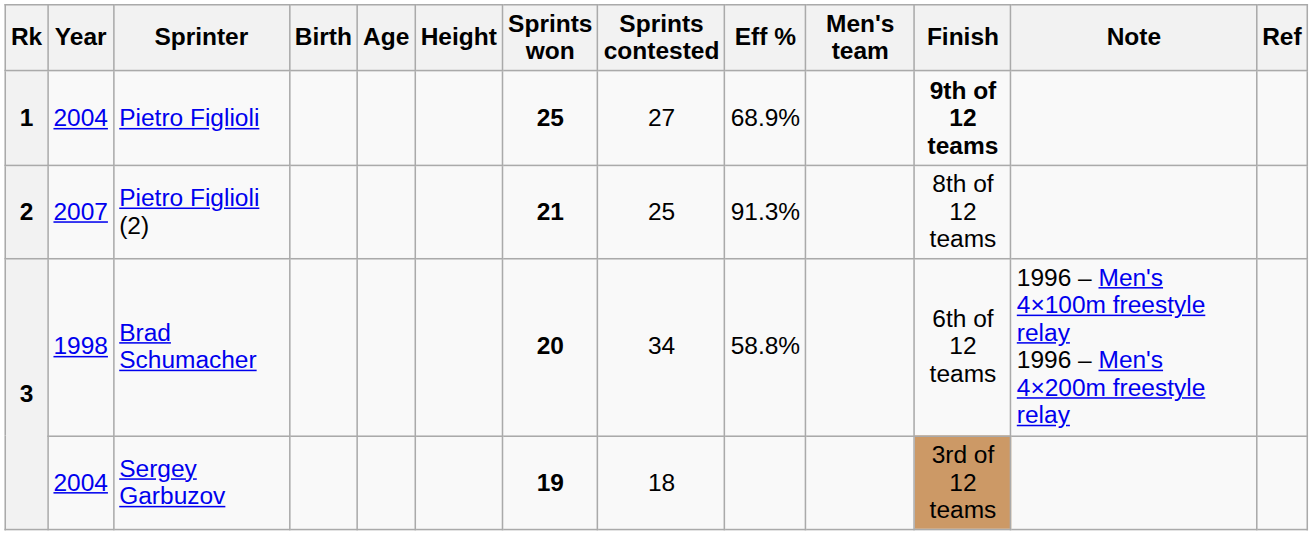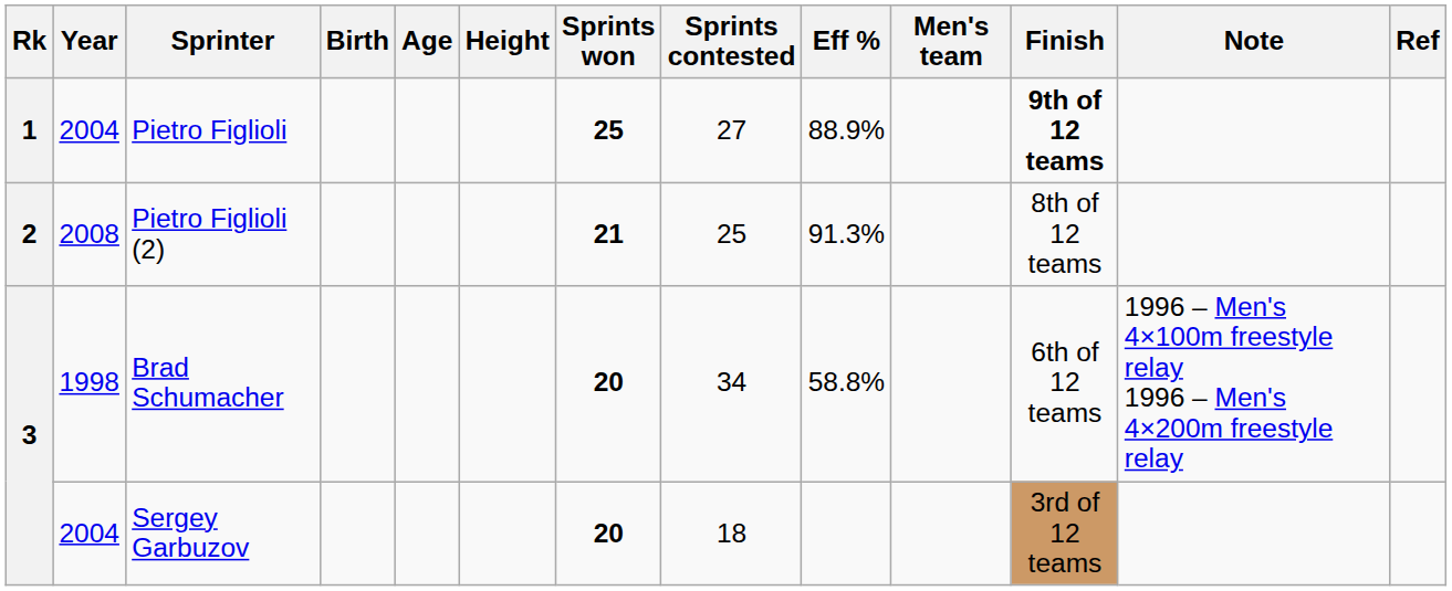Pietro Figlioli | Eff %: 68.9% -> 88.9%
Pietro Figlioli (2) | Year: 2007 -> 2008
Sergey Garbuzov | Sprints won: 19 -> 20
